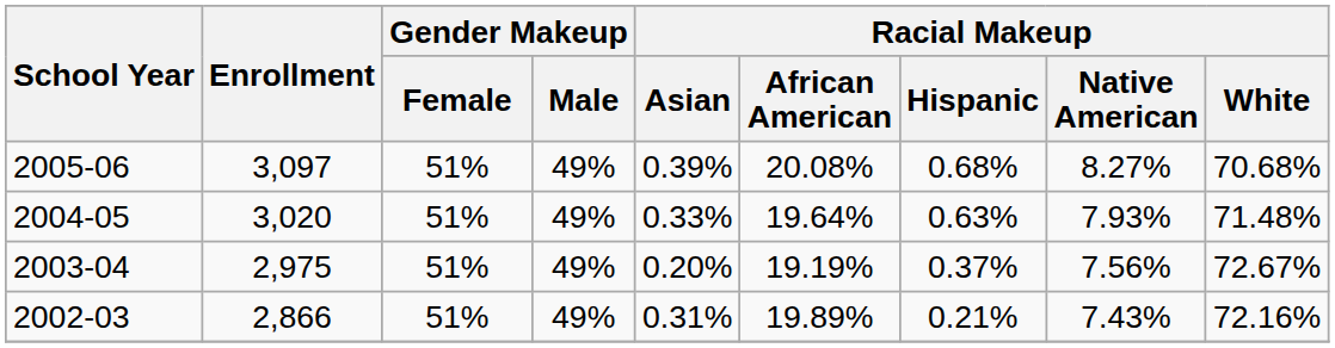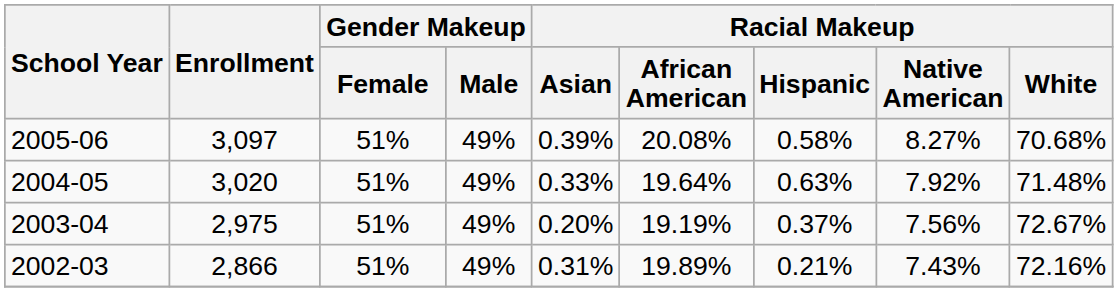2005-06 | Racial Makeup / Hispanic: 0.68% -> 0.58%
2004-05 | Racial Makeup / Native American: 7.93% -> 7.92%
